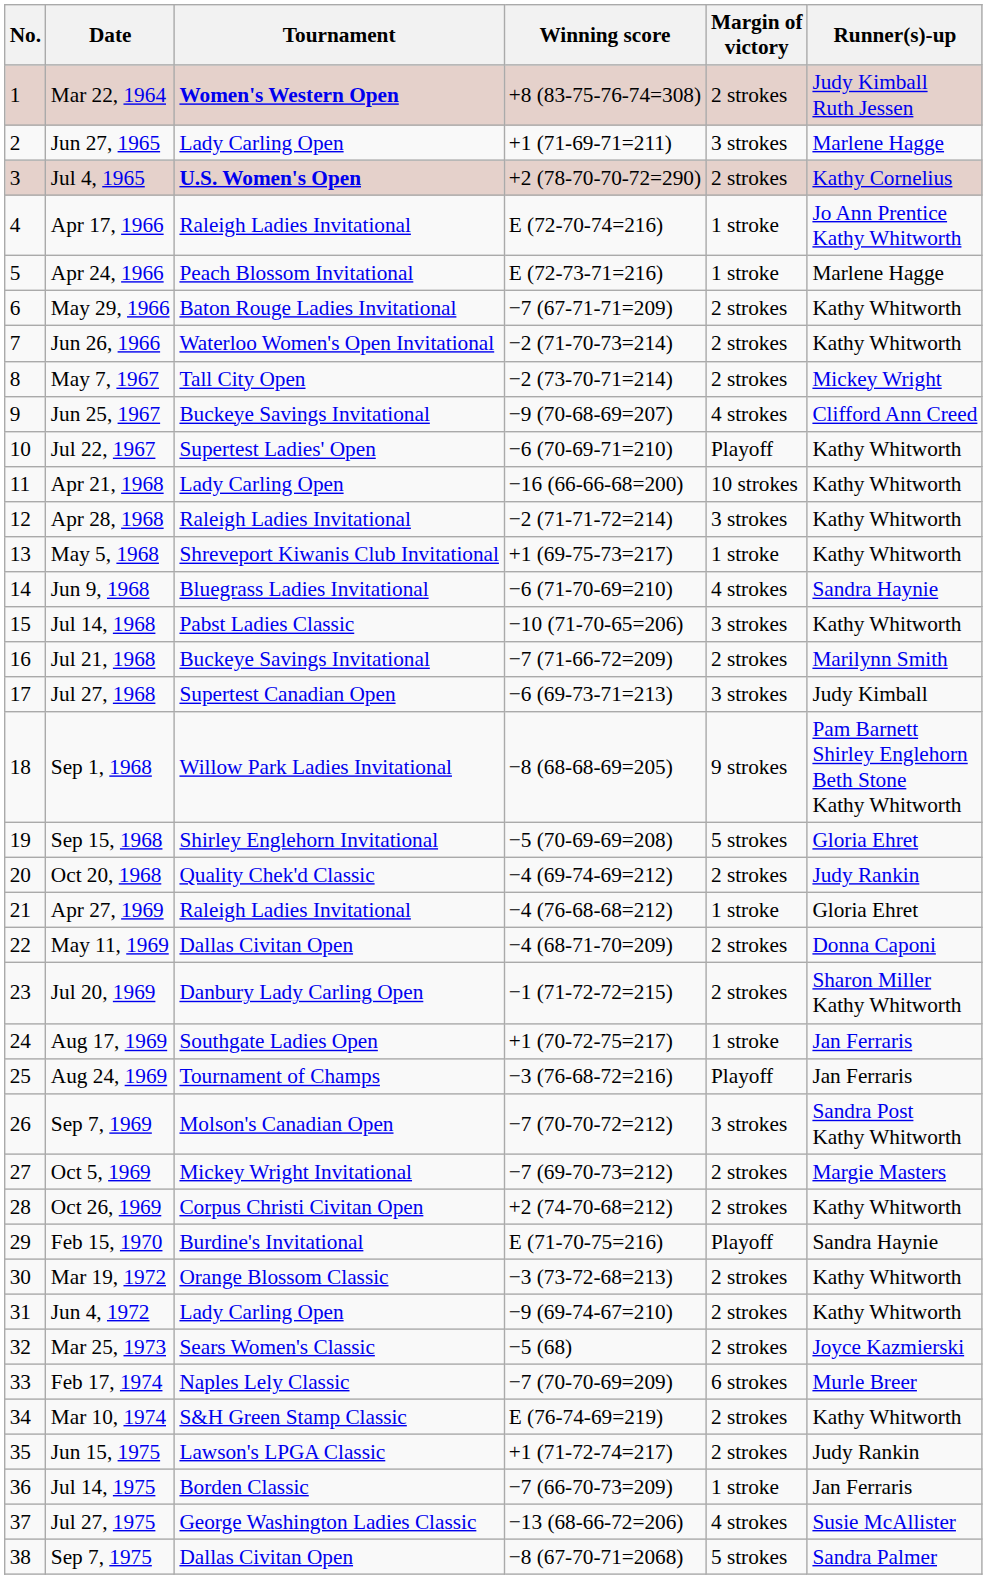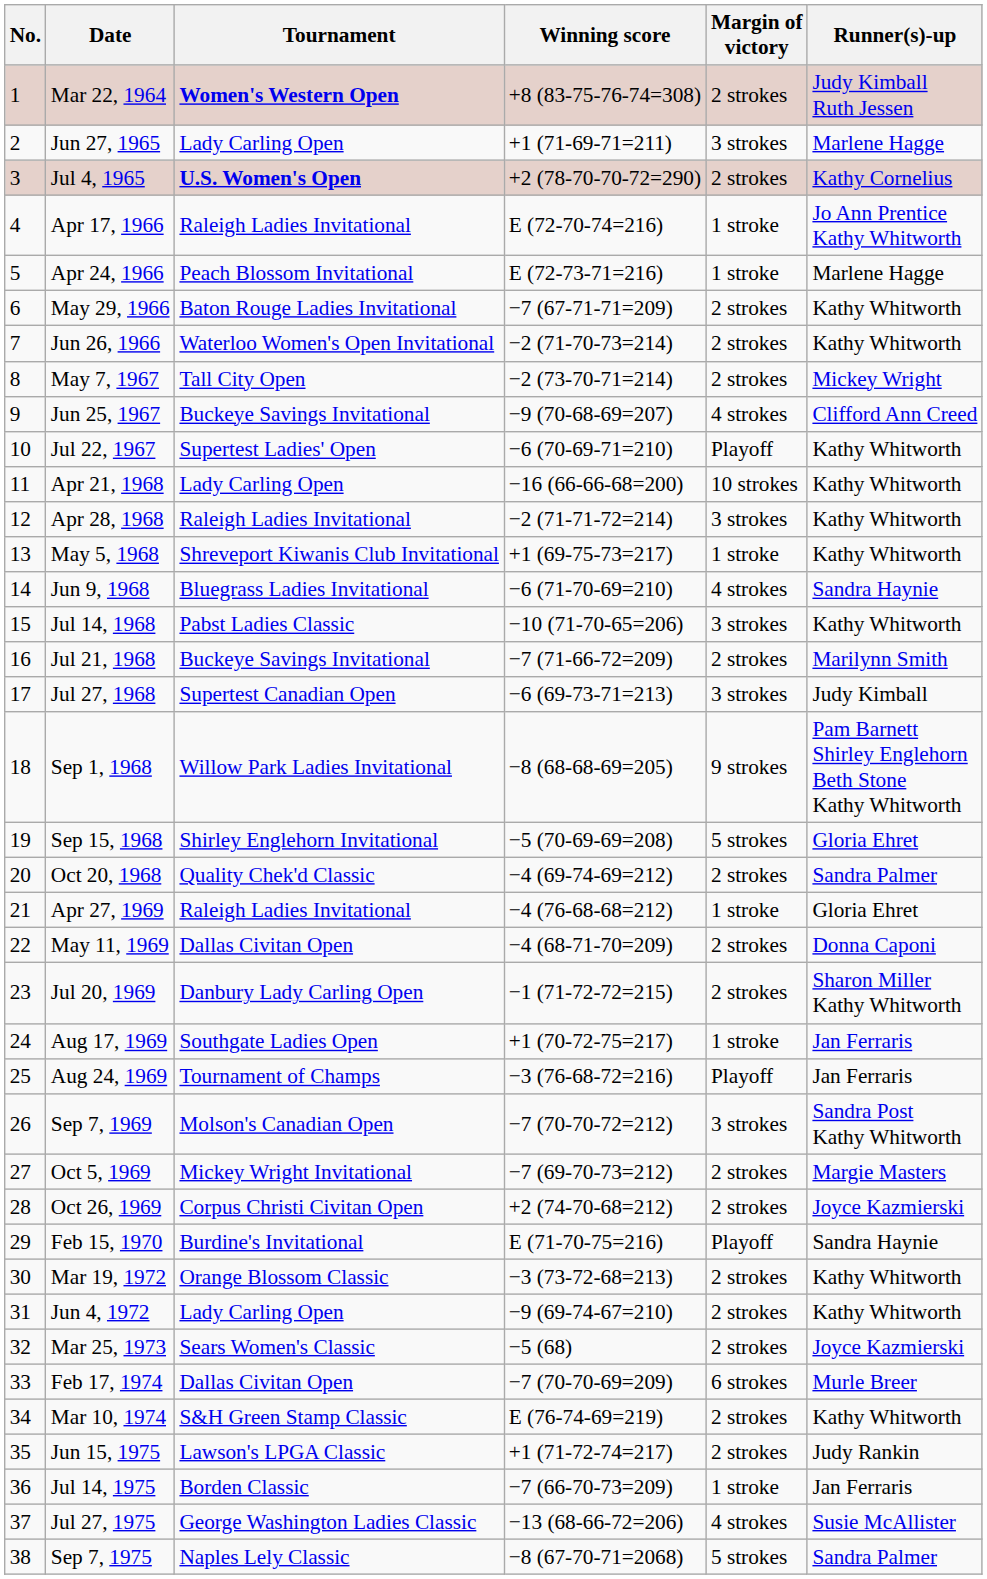Oct 20, 1968 | Runner(s)-up: Judy Rankin -> Sandra Palmer
Oct 26, 1969 | Runner(s)-up: Kathy Whitworth -> Joyce Kazmierski
Feb 17, 1974 | Tournament: Naples Lely Classic -> Dallas Civitan Open
Sep 7, 1975 | Tournament: Dallas Civitan Open -> Naples Lely Classic
